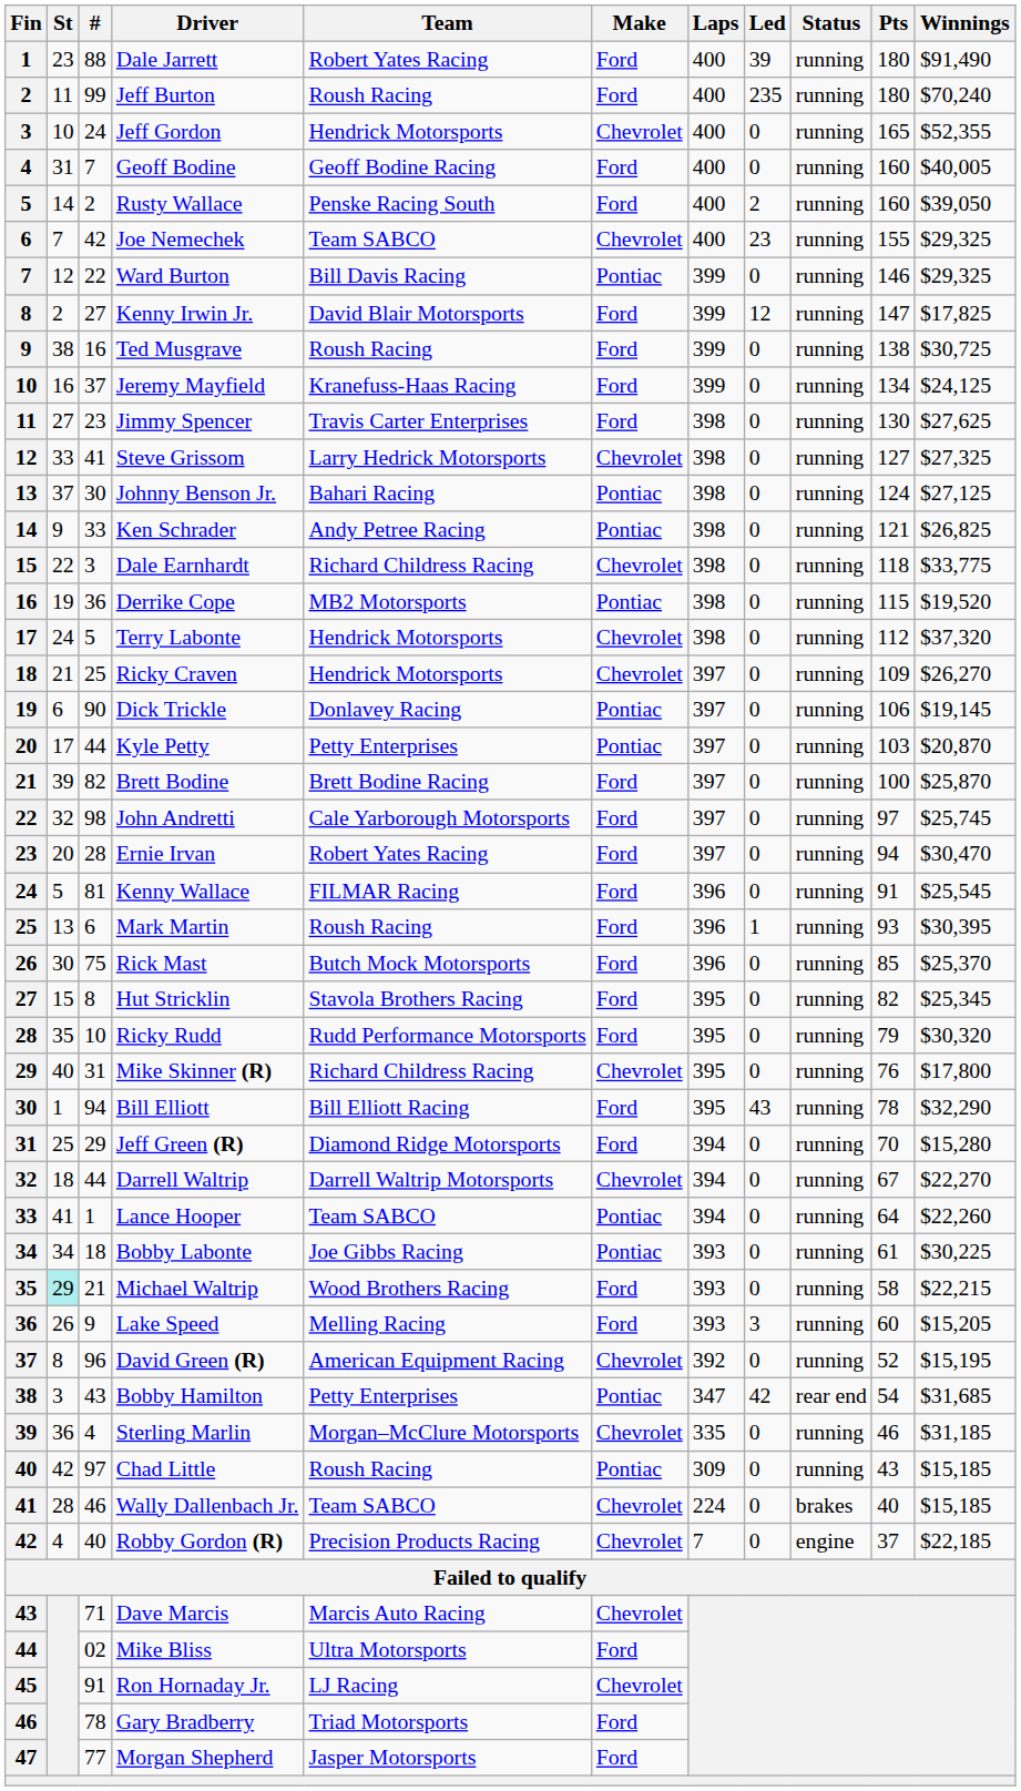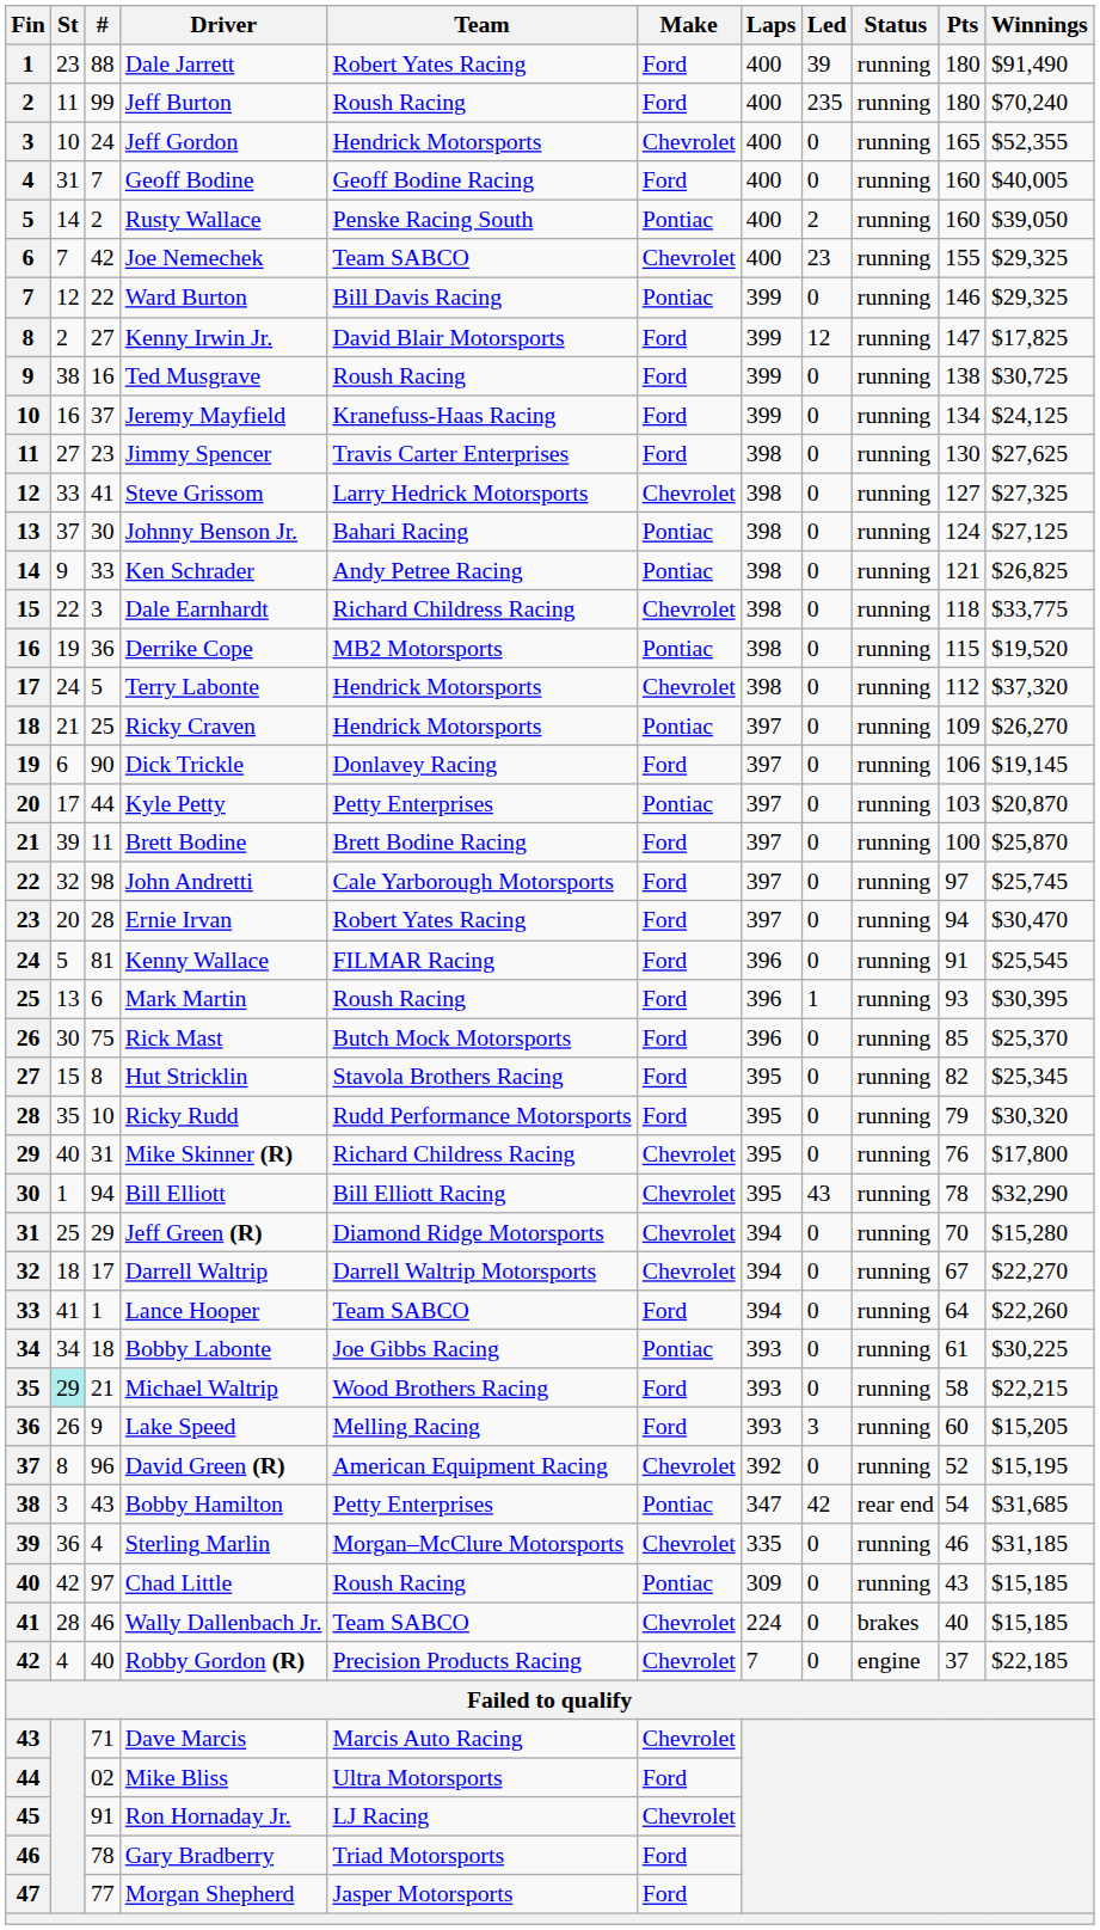Rusty Wallace | Make: Ford -> Pontiac
Ricky Craven | Make: Chevrolet -> Pontiac
Dick Trickle | Make: Pontiac -> Ford
Brett Bodine | #: 82 -> 11
Bill Elliott | Make: Ford -> Chevrolet
Jeff Green (R) | Make: Ford -> Chevrolet
Darrell Waltrip | #: 44 -> 17
Lance Hooper | Make: Pontiac -> Ford
